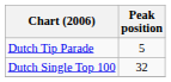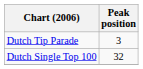Dutch Tip Parade | Peak position: 5 -> 3
